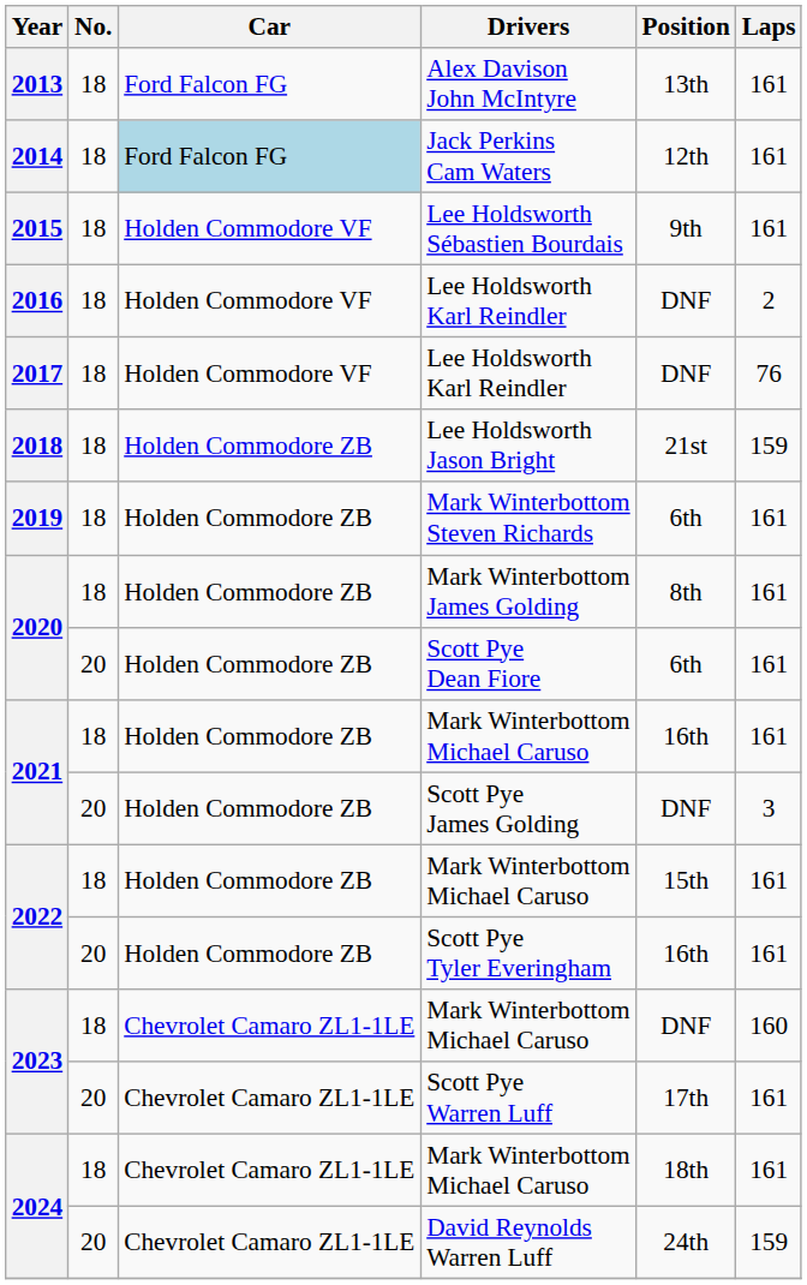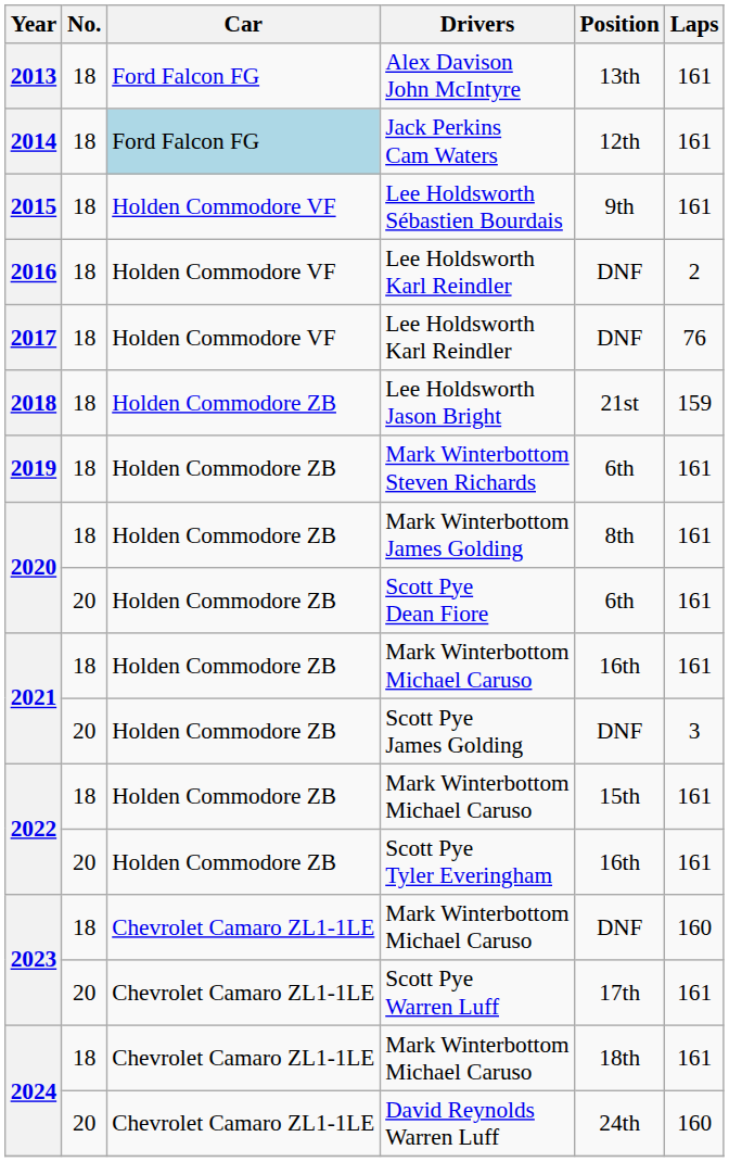David Reynolds Warren Luff | Laps: 159 -> 160
